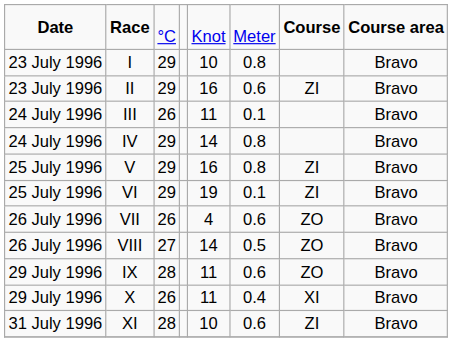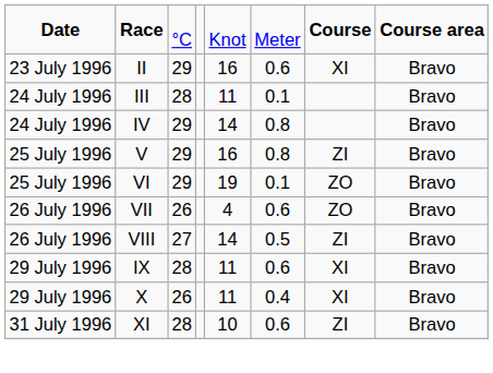- row: 23 July 1996 | I | 29 | 10 | 0.8 | Bravo
II | column 7: ZI -> XI
III | column 3: 26 -> 28
VI | column 7: ZI -> ZO
VIII | column 7: ZO -> ZI
IX | column 7: ZO -> XI
